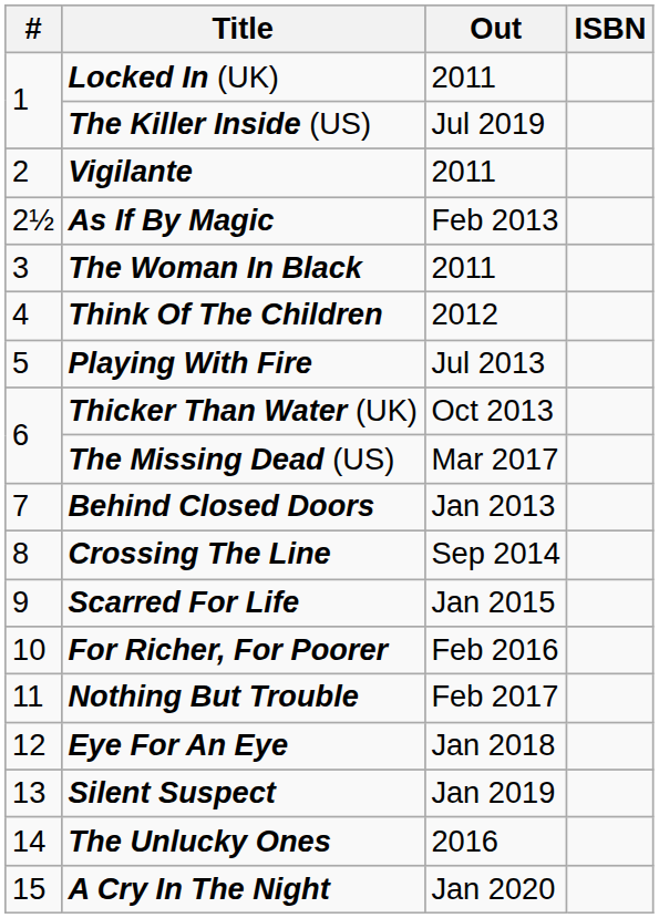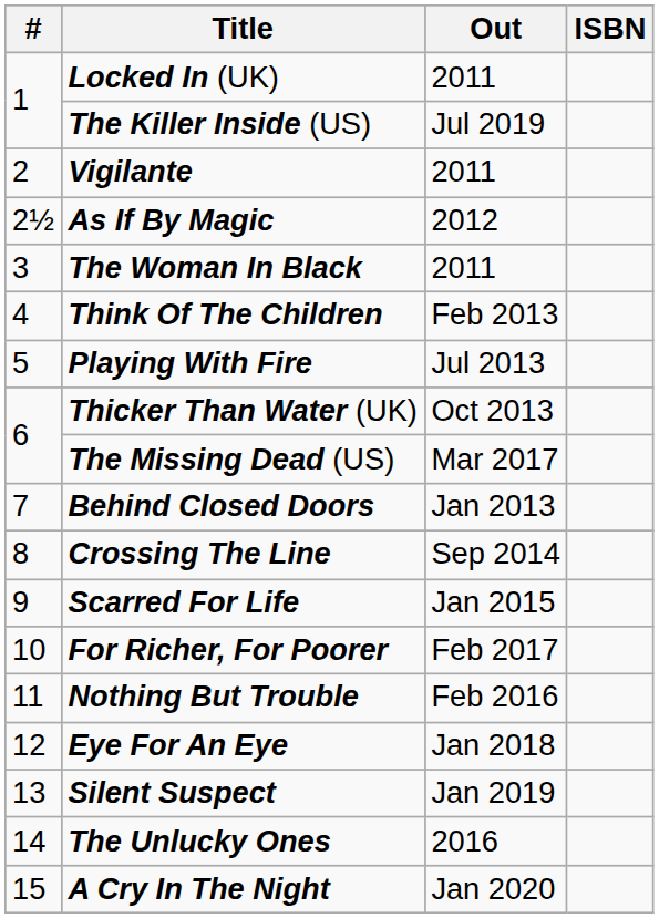As If By Magic | Out: Feb 2013 -> 2012
Think Of The Children | Out: 2012 -> Feb 2013
For Richer, For Poorer | Out: Feb 2016 -> Feb 2017
Nothing But Trouble | Out: Feb 2017 -> Feb 2016
